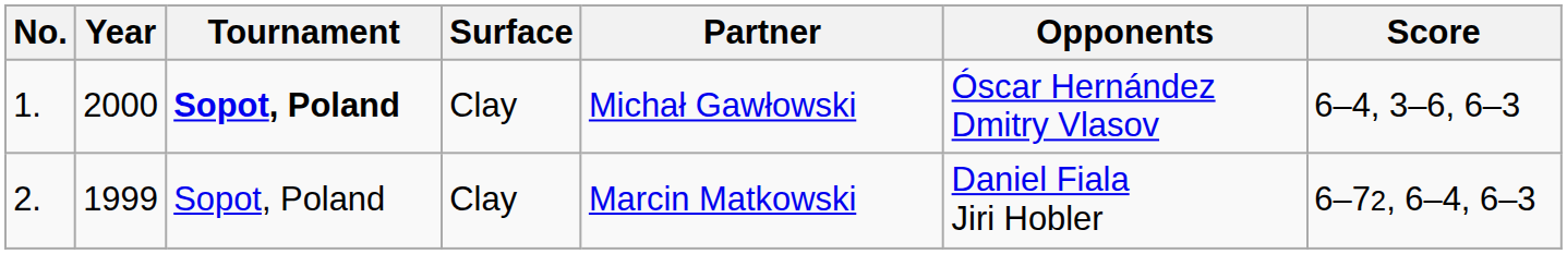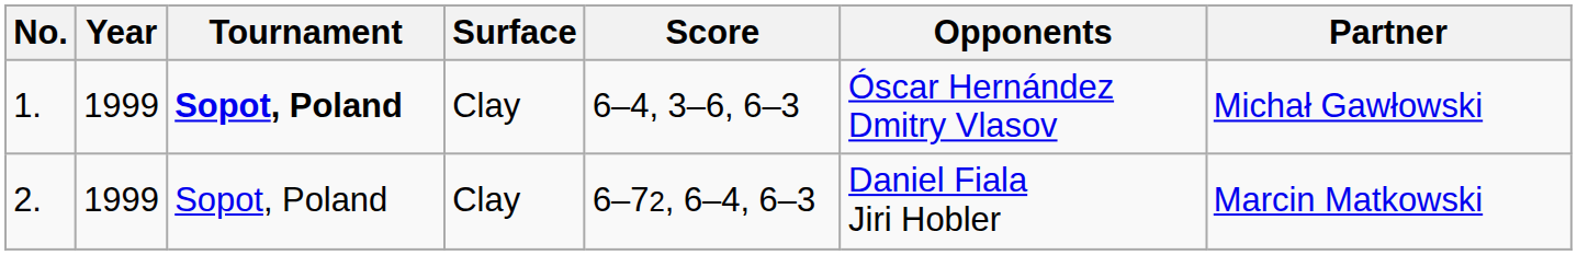columns swapped: Partner <-> Score
1. | Year: 2000 -> 1999
